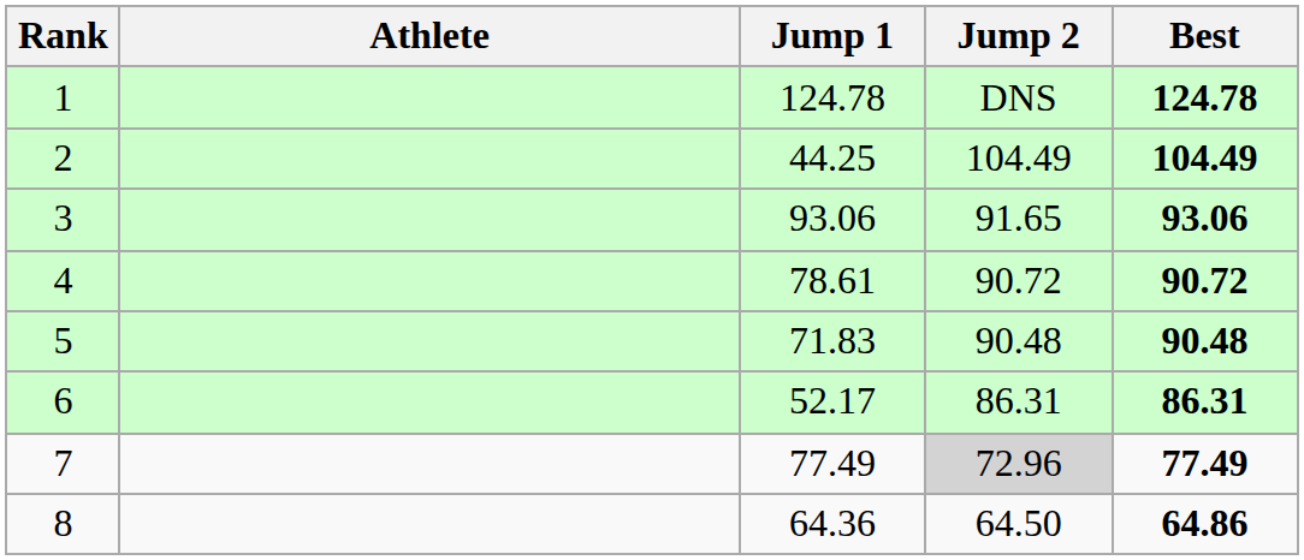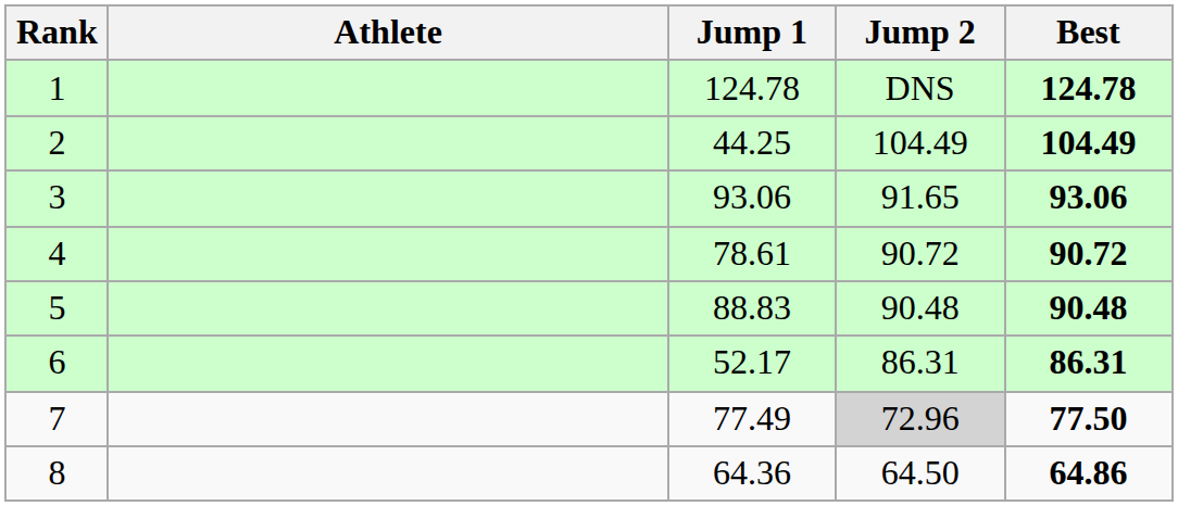5 | Jump 1: 71.83 -> 88.83
7 | Best: 77.49 -> 77.50
